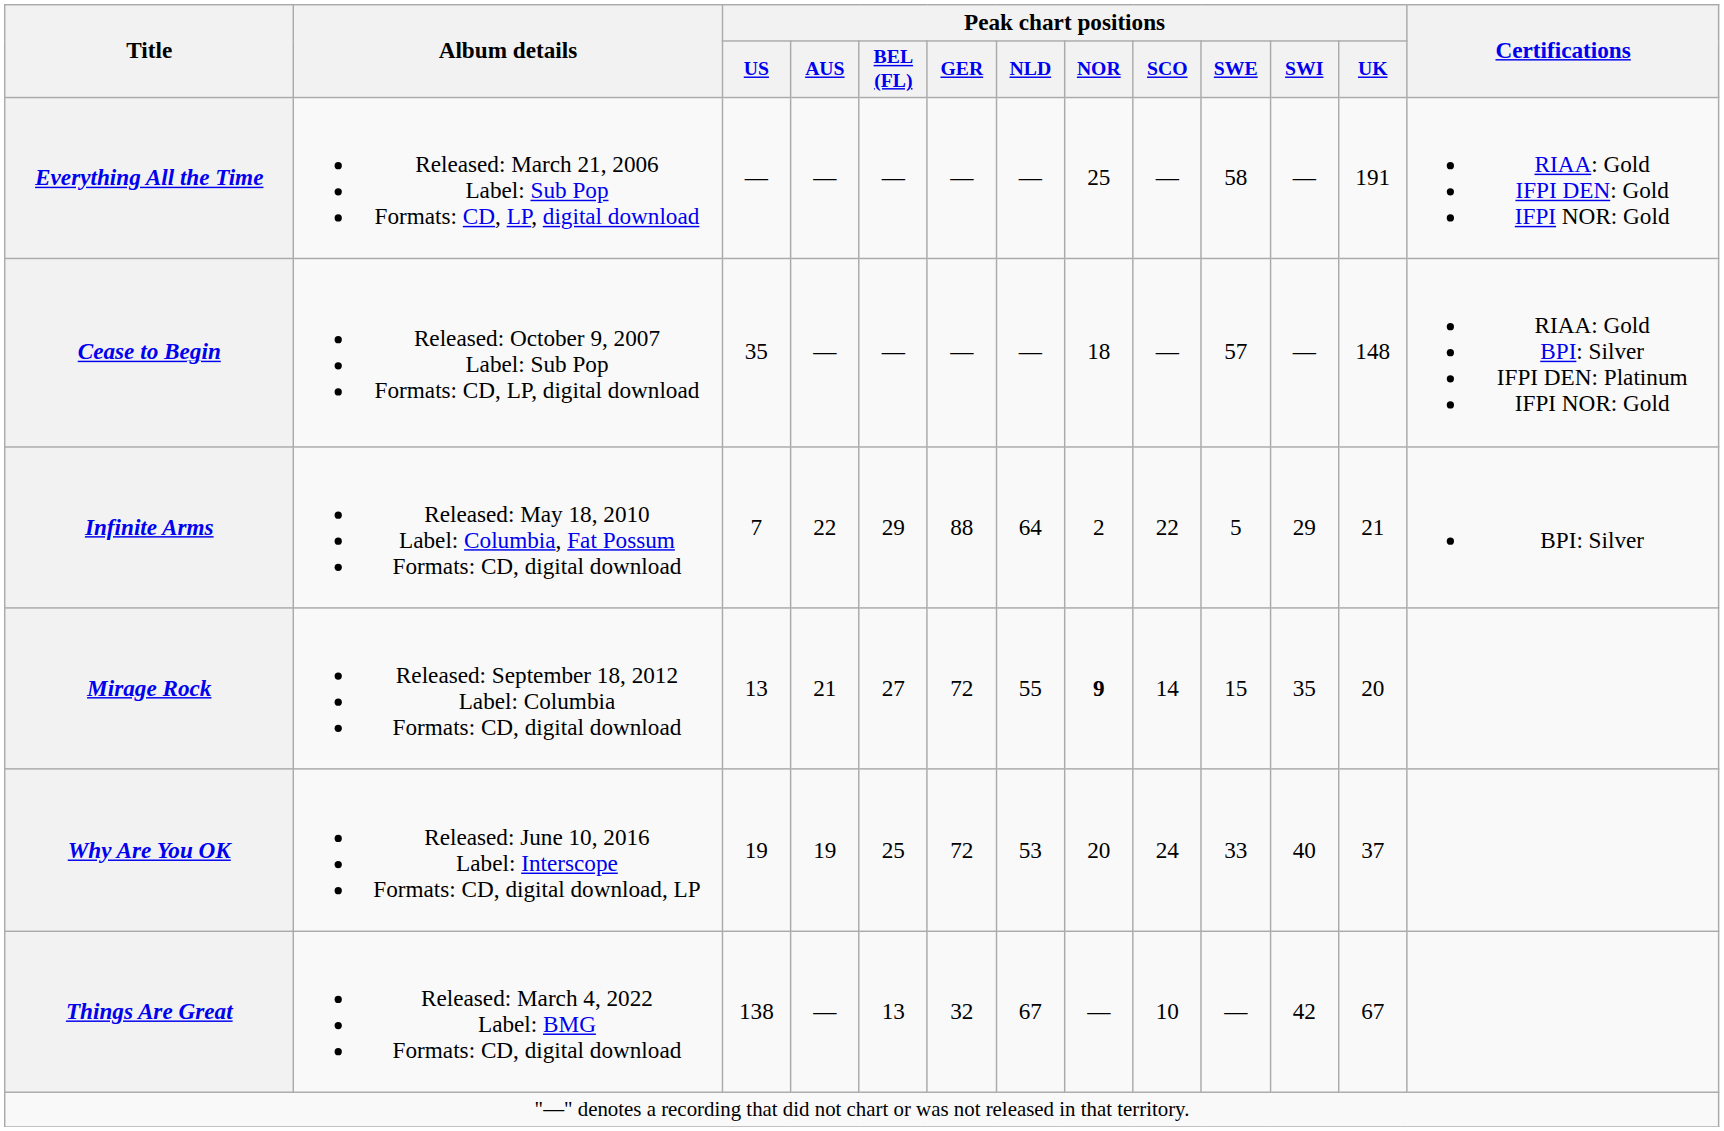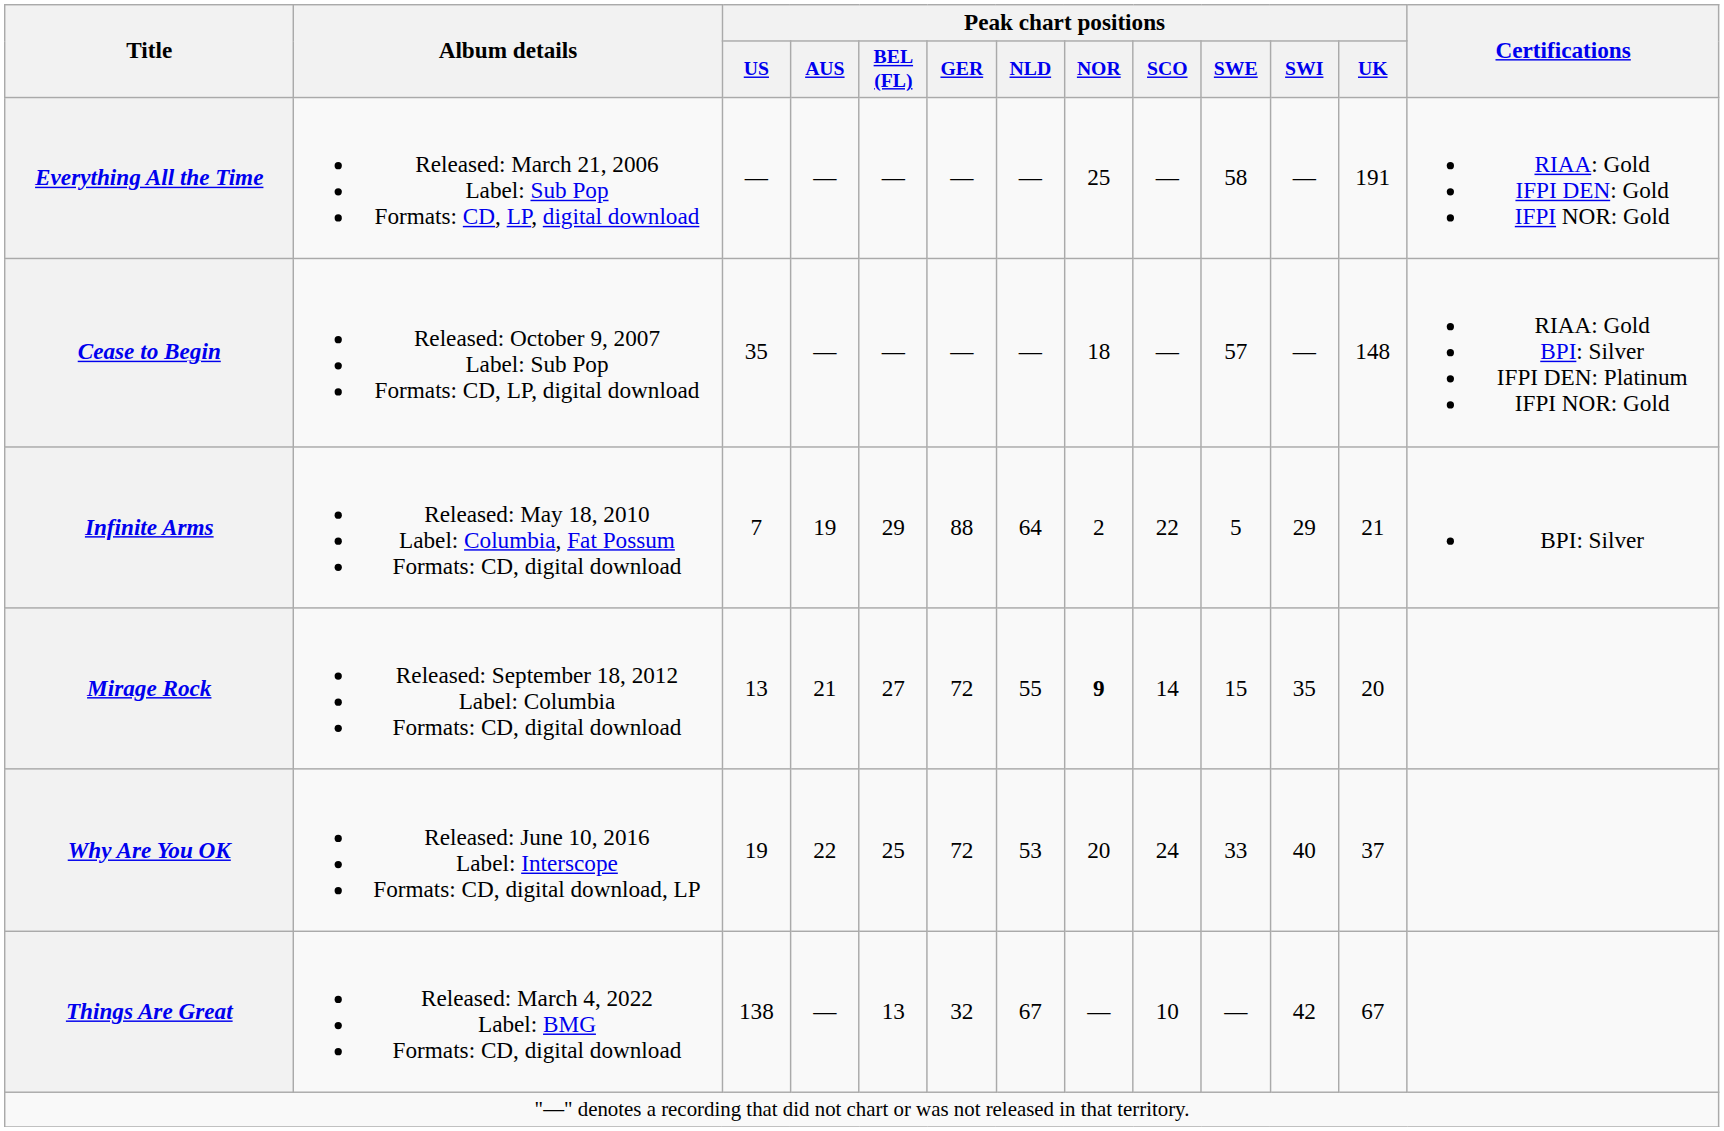Infinite Arms | Peak chart positions / AUS: 22 -> 19
Why Are You OK | Peak chart positions / AUS: 19 -> 22
